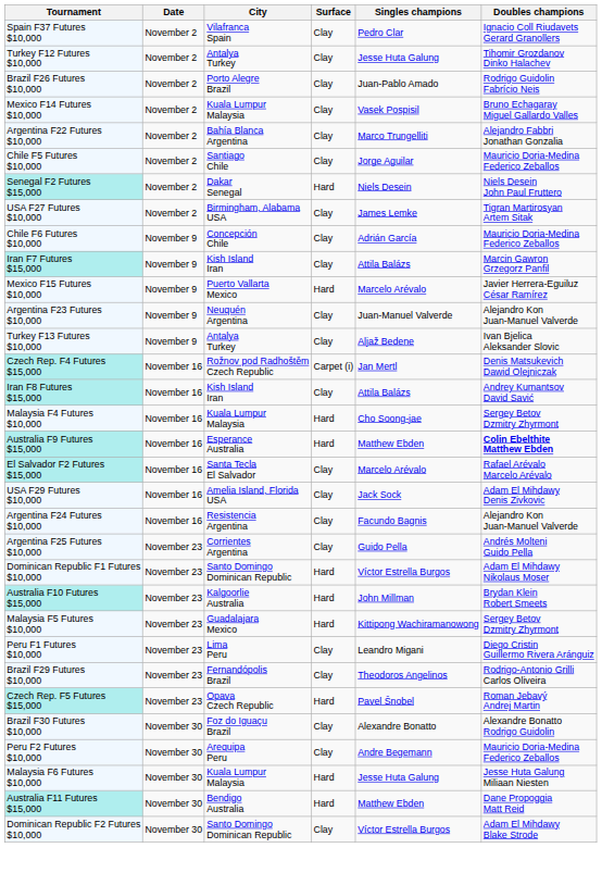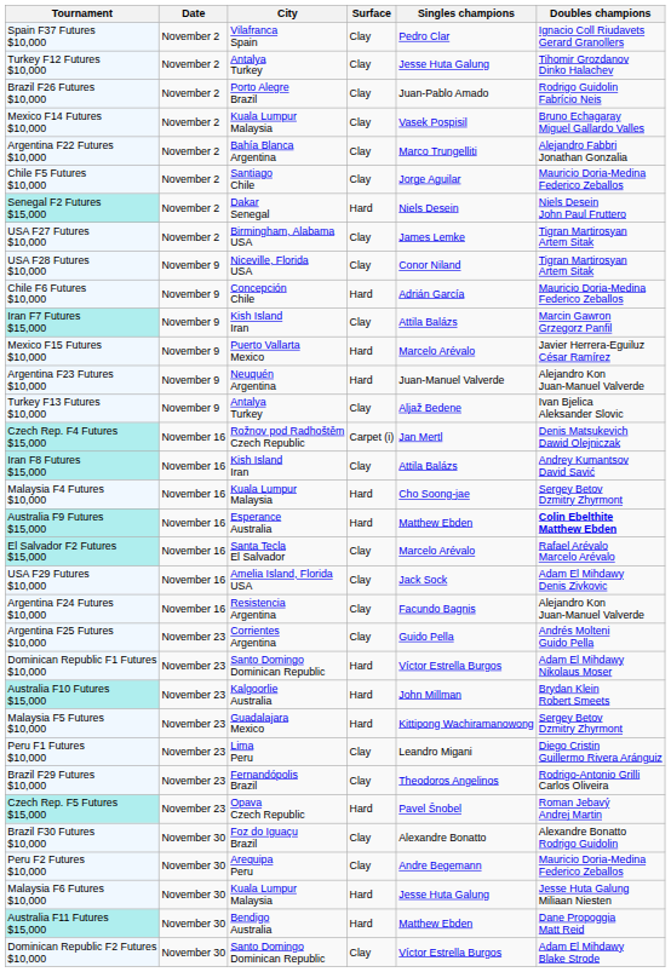+ row: USA F28 Futures $10,000 | November 9 | Niceville, Florida USA | Clay | Conor Niland | Tigran Martirosyan Artem Sitak
Chile F6 Futures $10,000 | Surface: Clay -> Hard
Argentina F23 Futures $10,000 | Surface: Clay -> Hard
